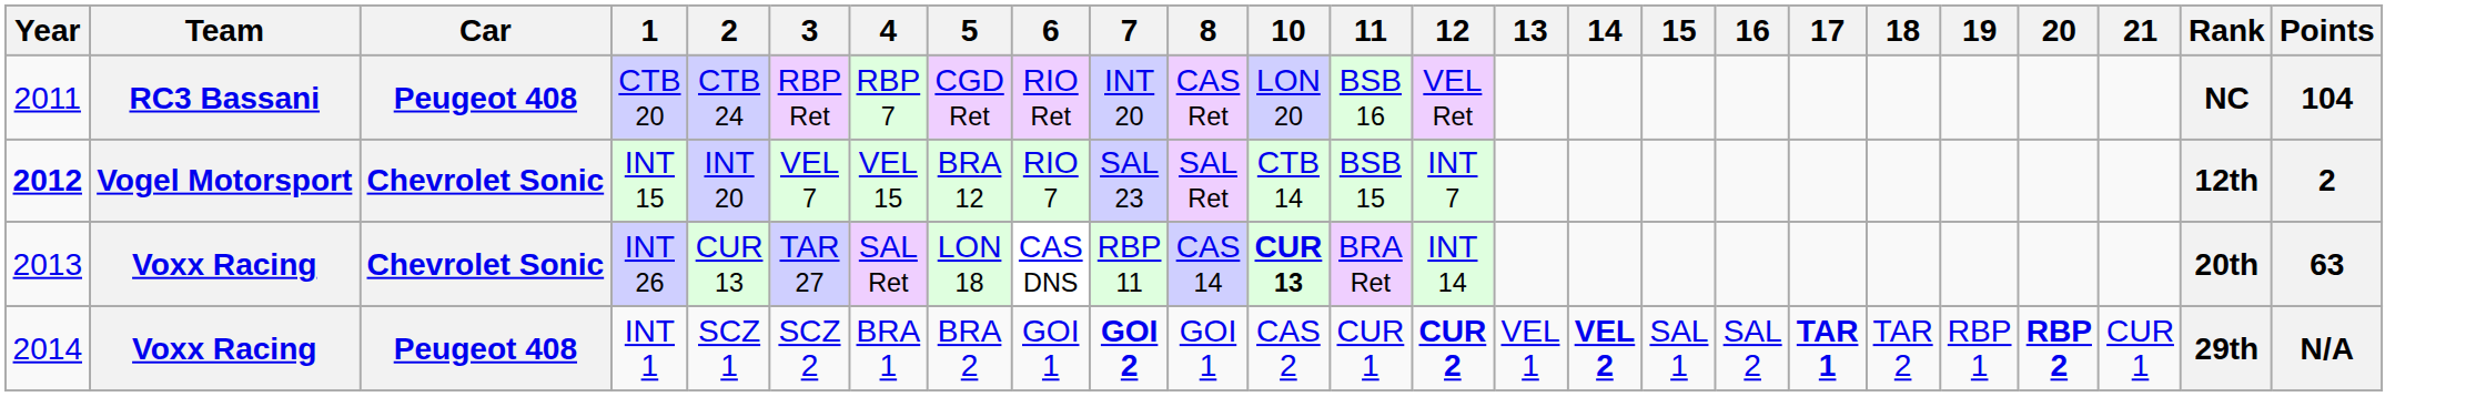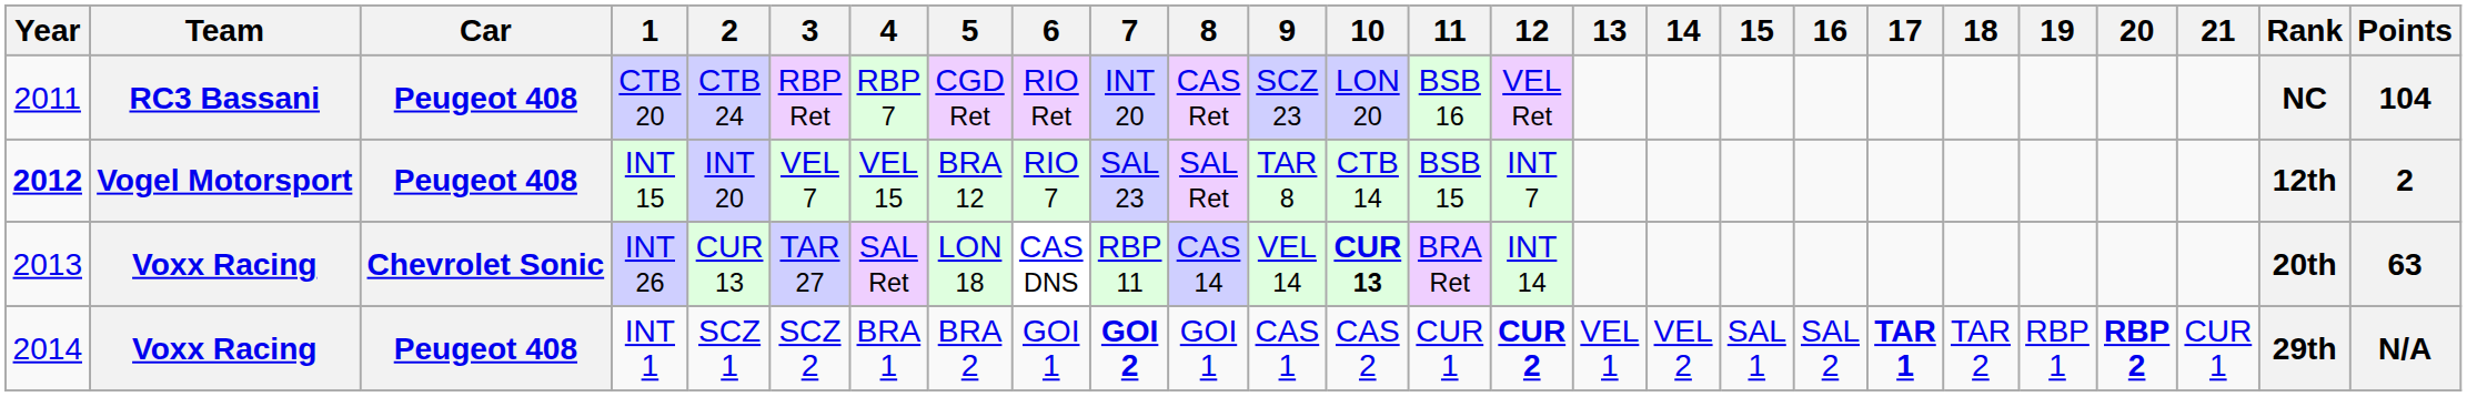+ column: 9 | SCZ 23 | TAR 8 | VEL 14 | CAS 1
INT 15 | Car: Chevrolet Sonic -> Peugeot 408
INT 1 | 14: bold -> normal
